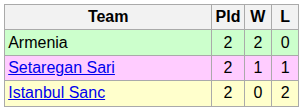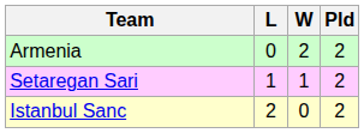columns swapped: Pld <-> L
